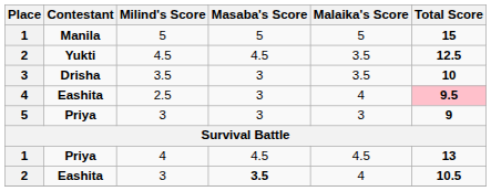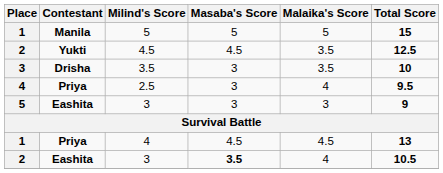2.5 | Contestant: Eashita -> Priya
2.5 | Total Score: pink background -> no background
5 / 3 | Contestant: Priya -> Eashita
